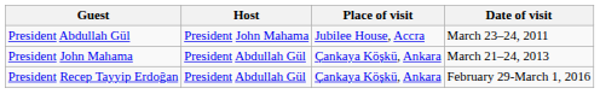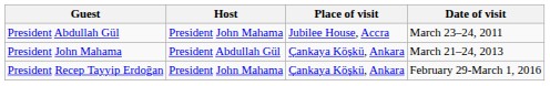President Recep Tayyip Erdoğan | Host: President Abdullah Gül -> President John Mahama
